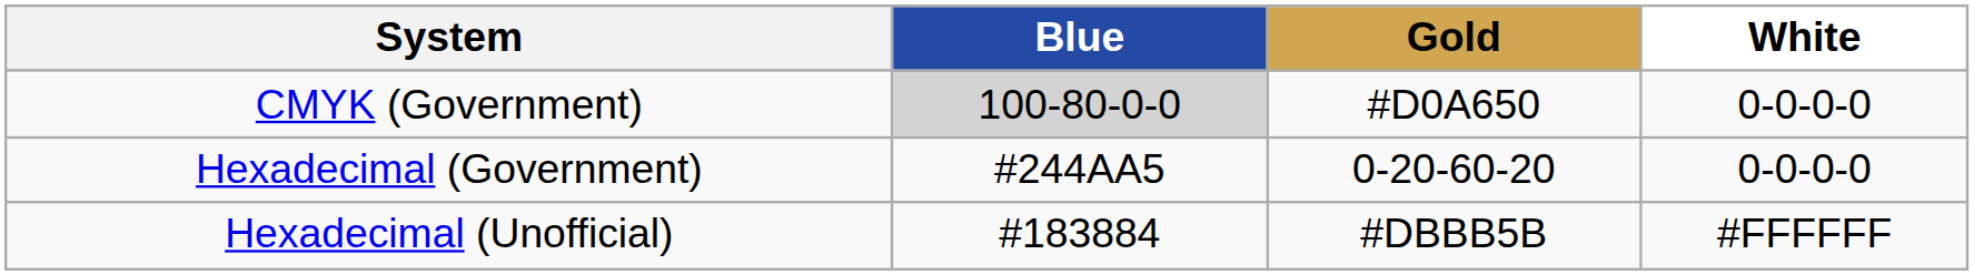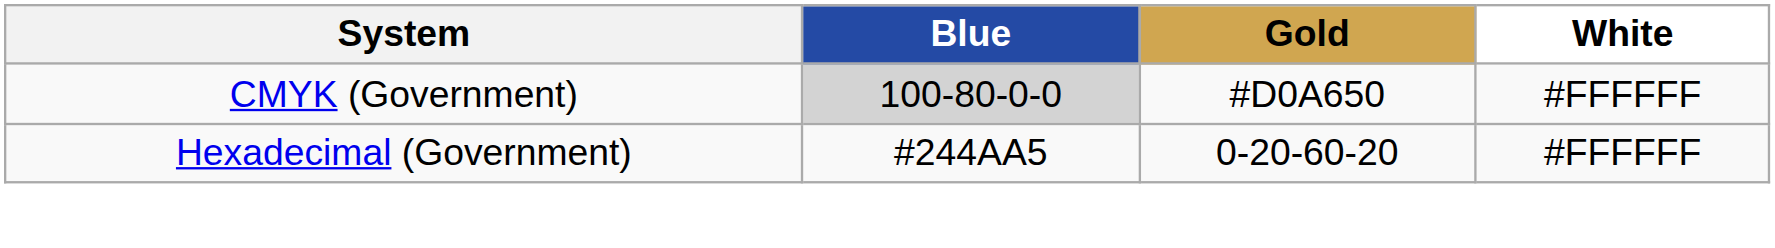CMYK (Government) | White: 0-0-0-0 -> #FFFFFF
Hexadecimal (Government) | White: 0-0-0-0 -> #FFFFFF
- row: Hexadecimal (Unofficial) | #183884 | #DBBB5B | #FFFFFF
